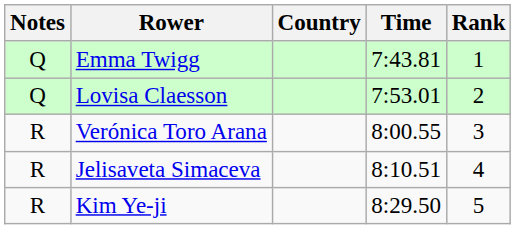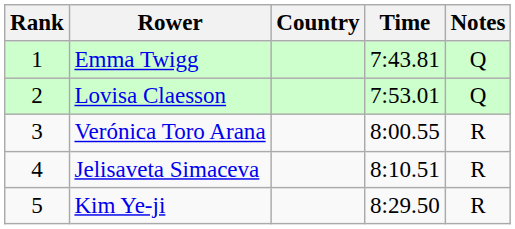columns swapped: Rank <-> Notes
